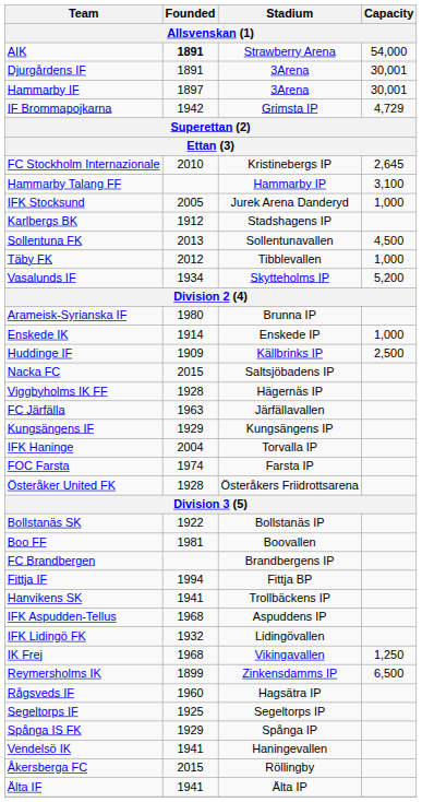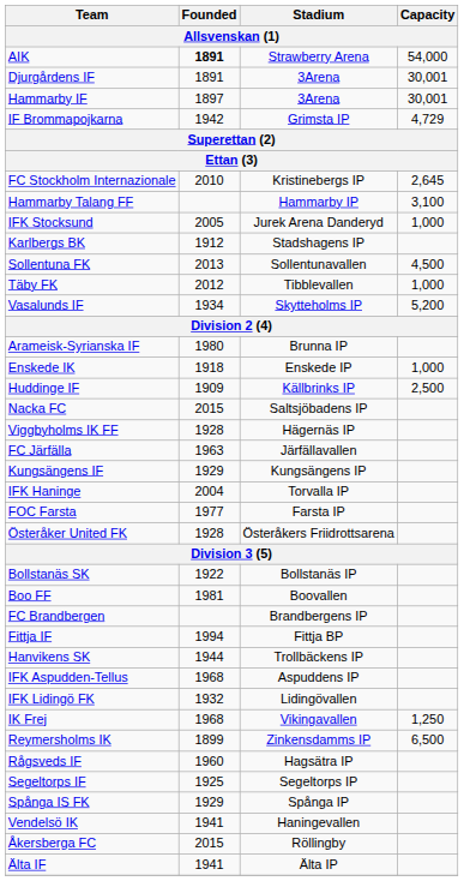Enskede IK | Founded: 1914 -> 1918
FOC Farsta | Founded: 1974 -> 1977
Hanvikens SK | Founded: 1941 -> 1944
